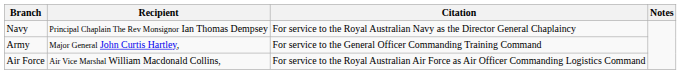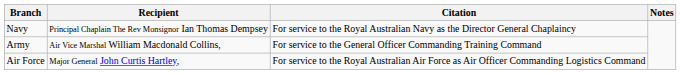Army | Recipient: Major General John Curtis Hartley, -> Air Vice Marshal William Macdonald Collins,
Air Force | Recipient: Air Vice Marshal William Macdonald Collins, -> Major General John Curtis Hartley,
